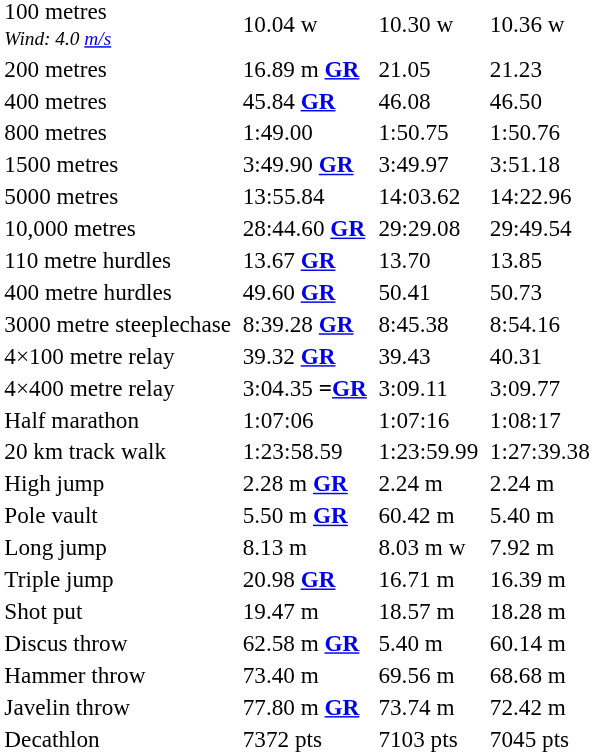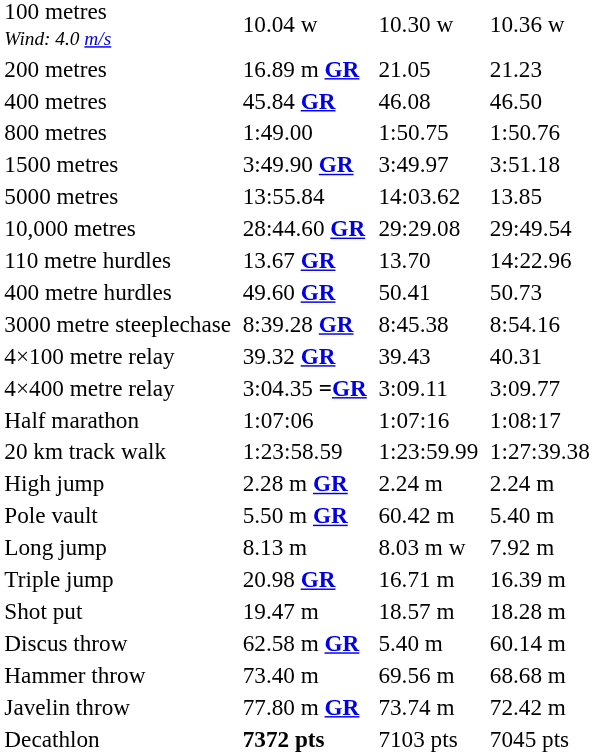5000 metres | column 7: 14:22.96 -> 13.85
110 metre hurdles | column 7: 13.85 -> 14:22.96
Decathlon | column 3: normal -> bold
